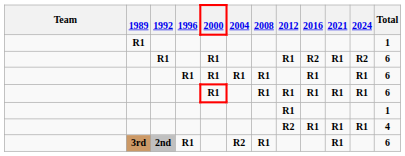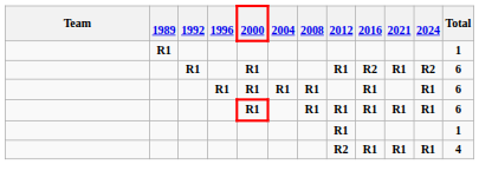- row: 3rd | 2nd | R1 | R2 | R1 | R1 | 6
